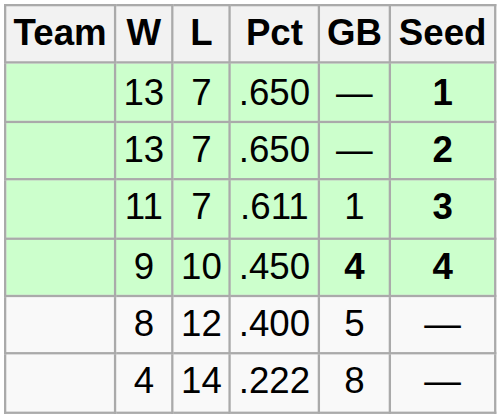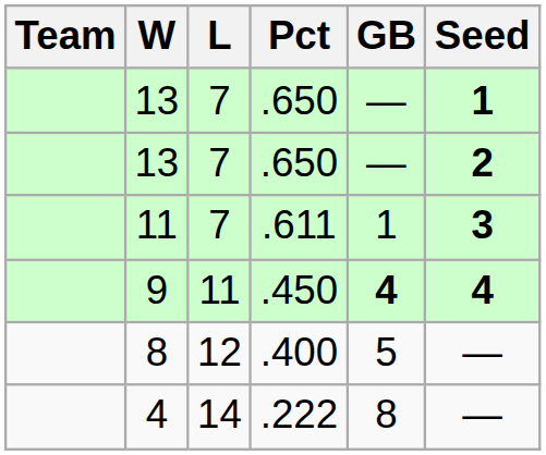9 | L: 10 -> 11
